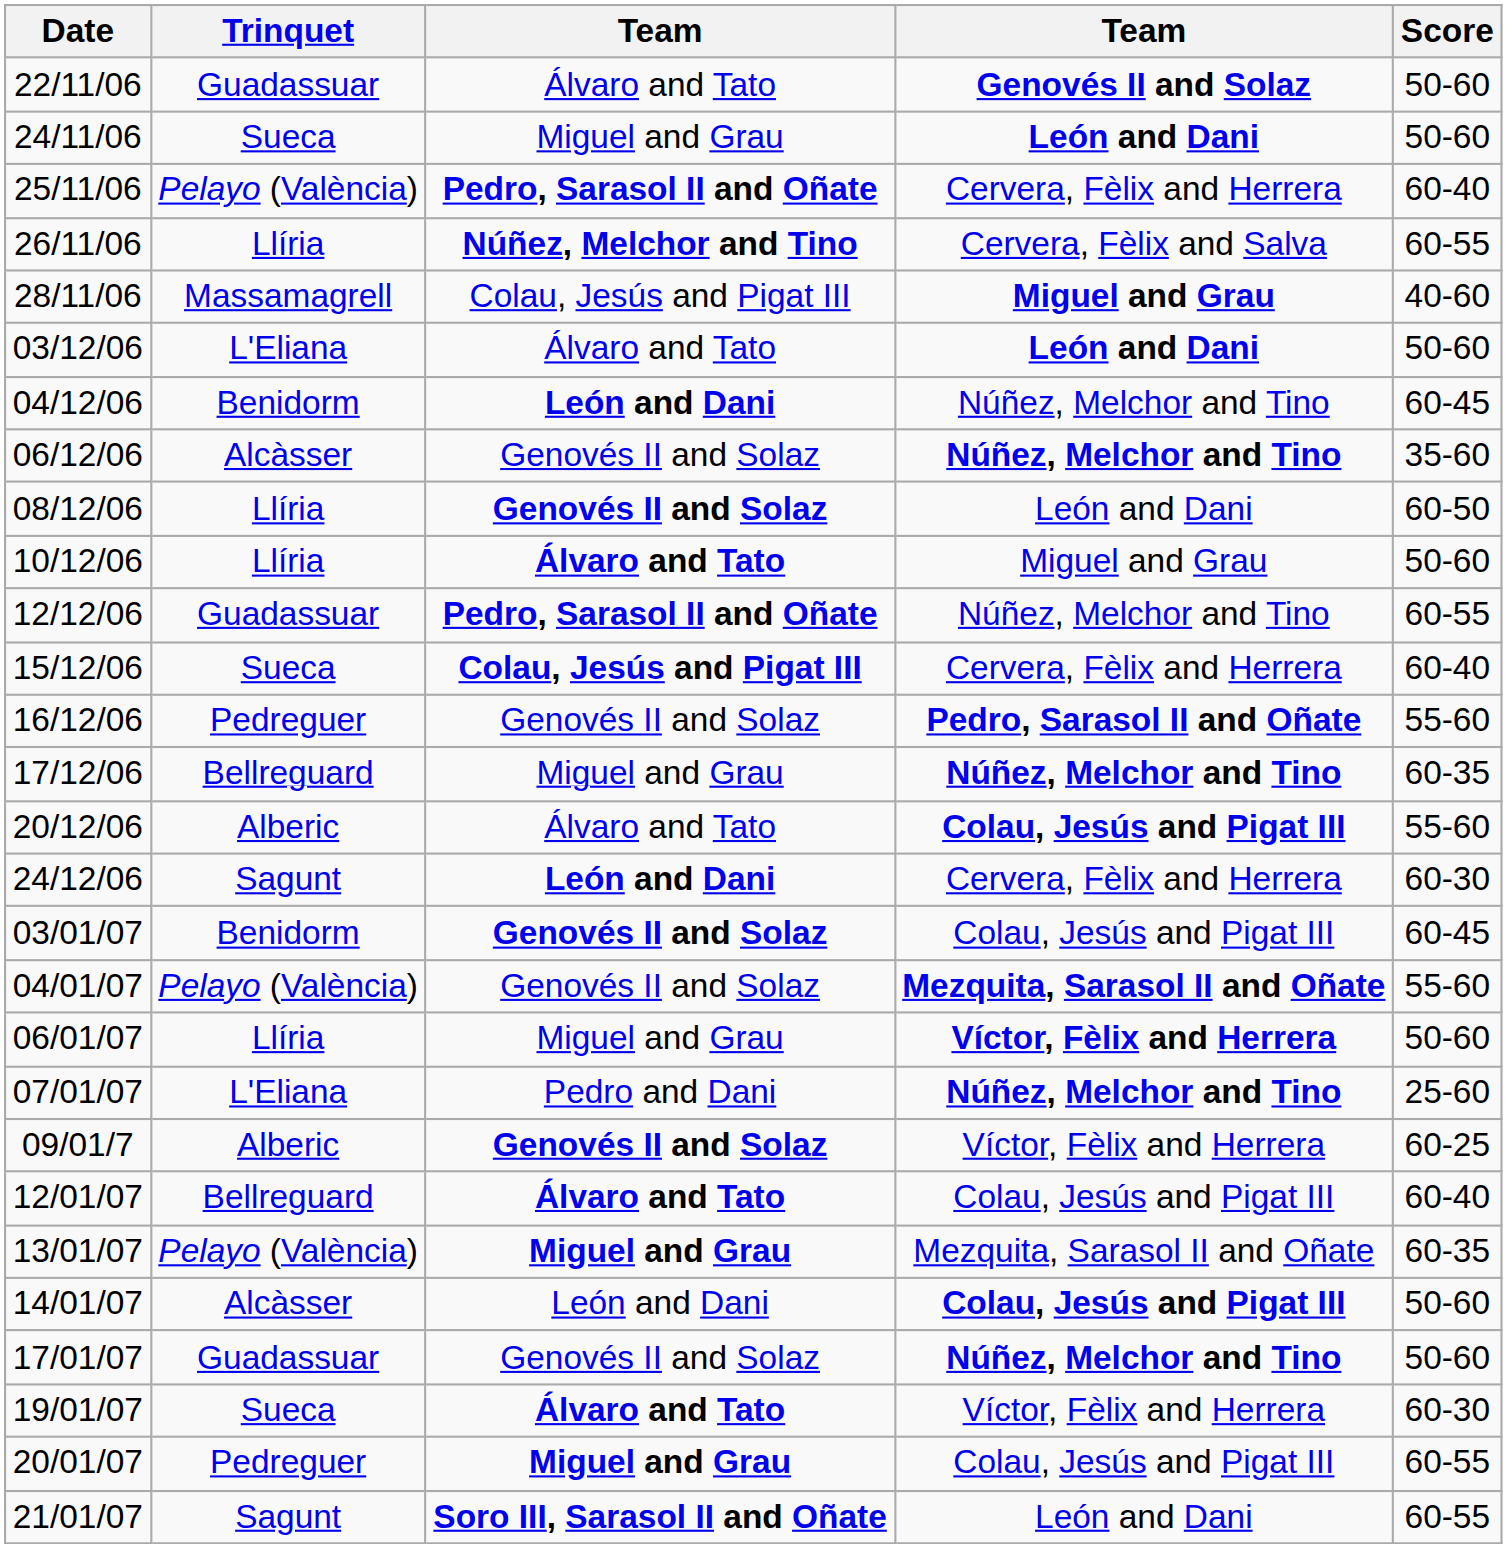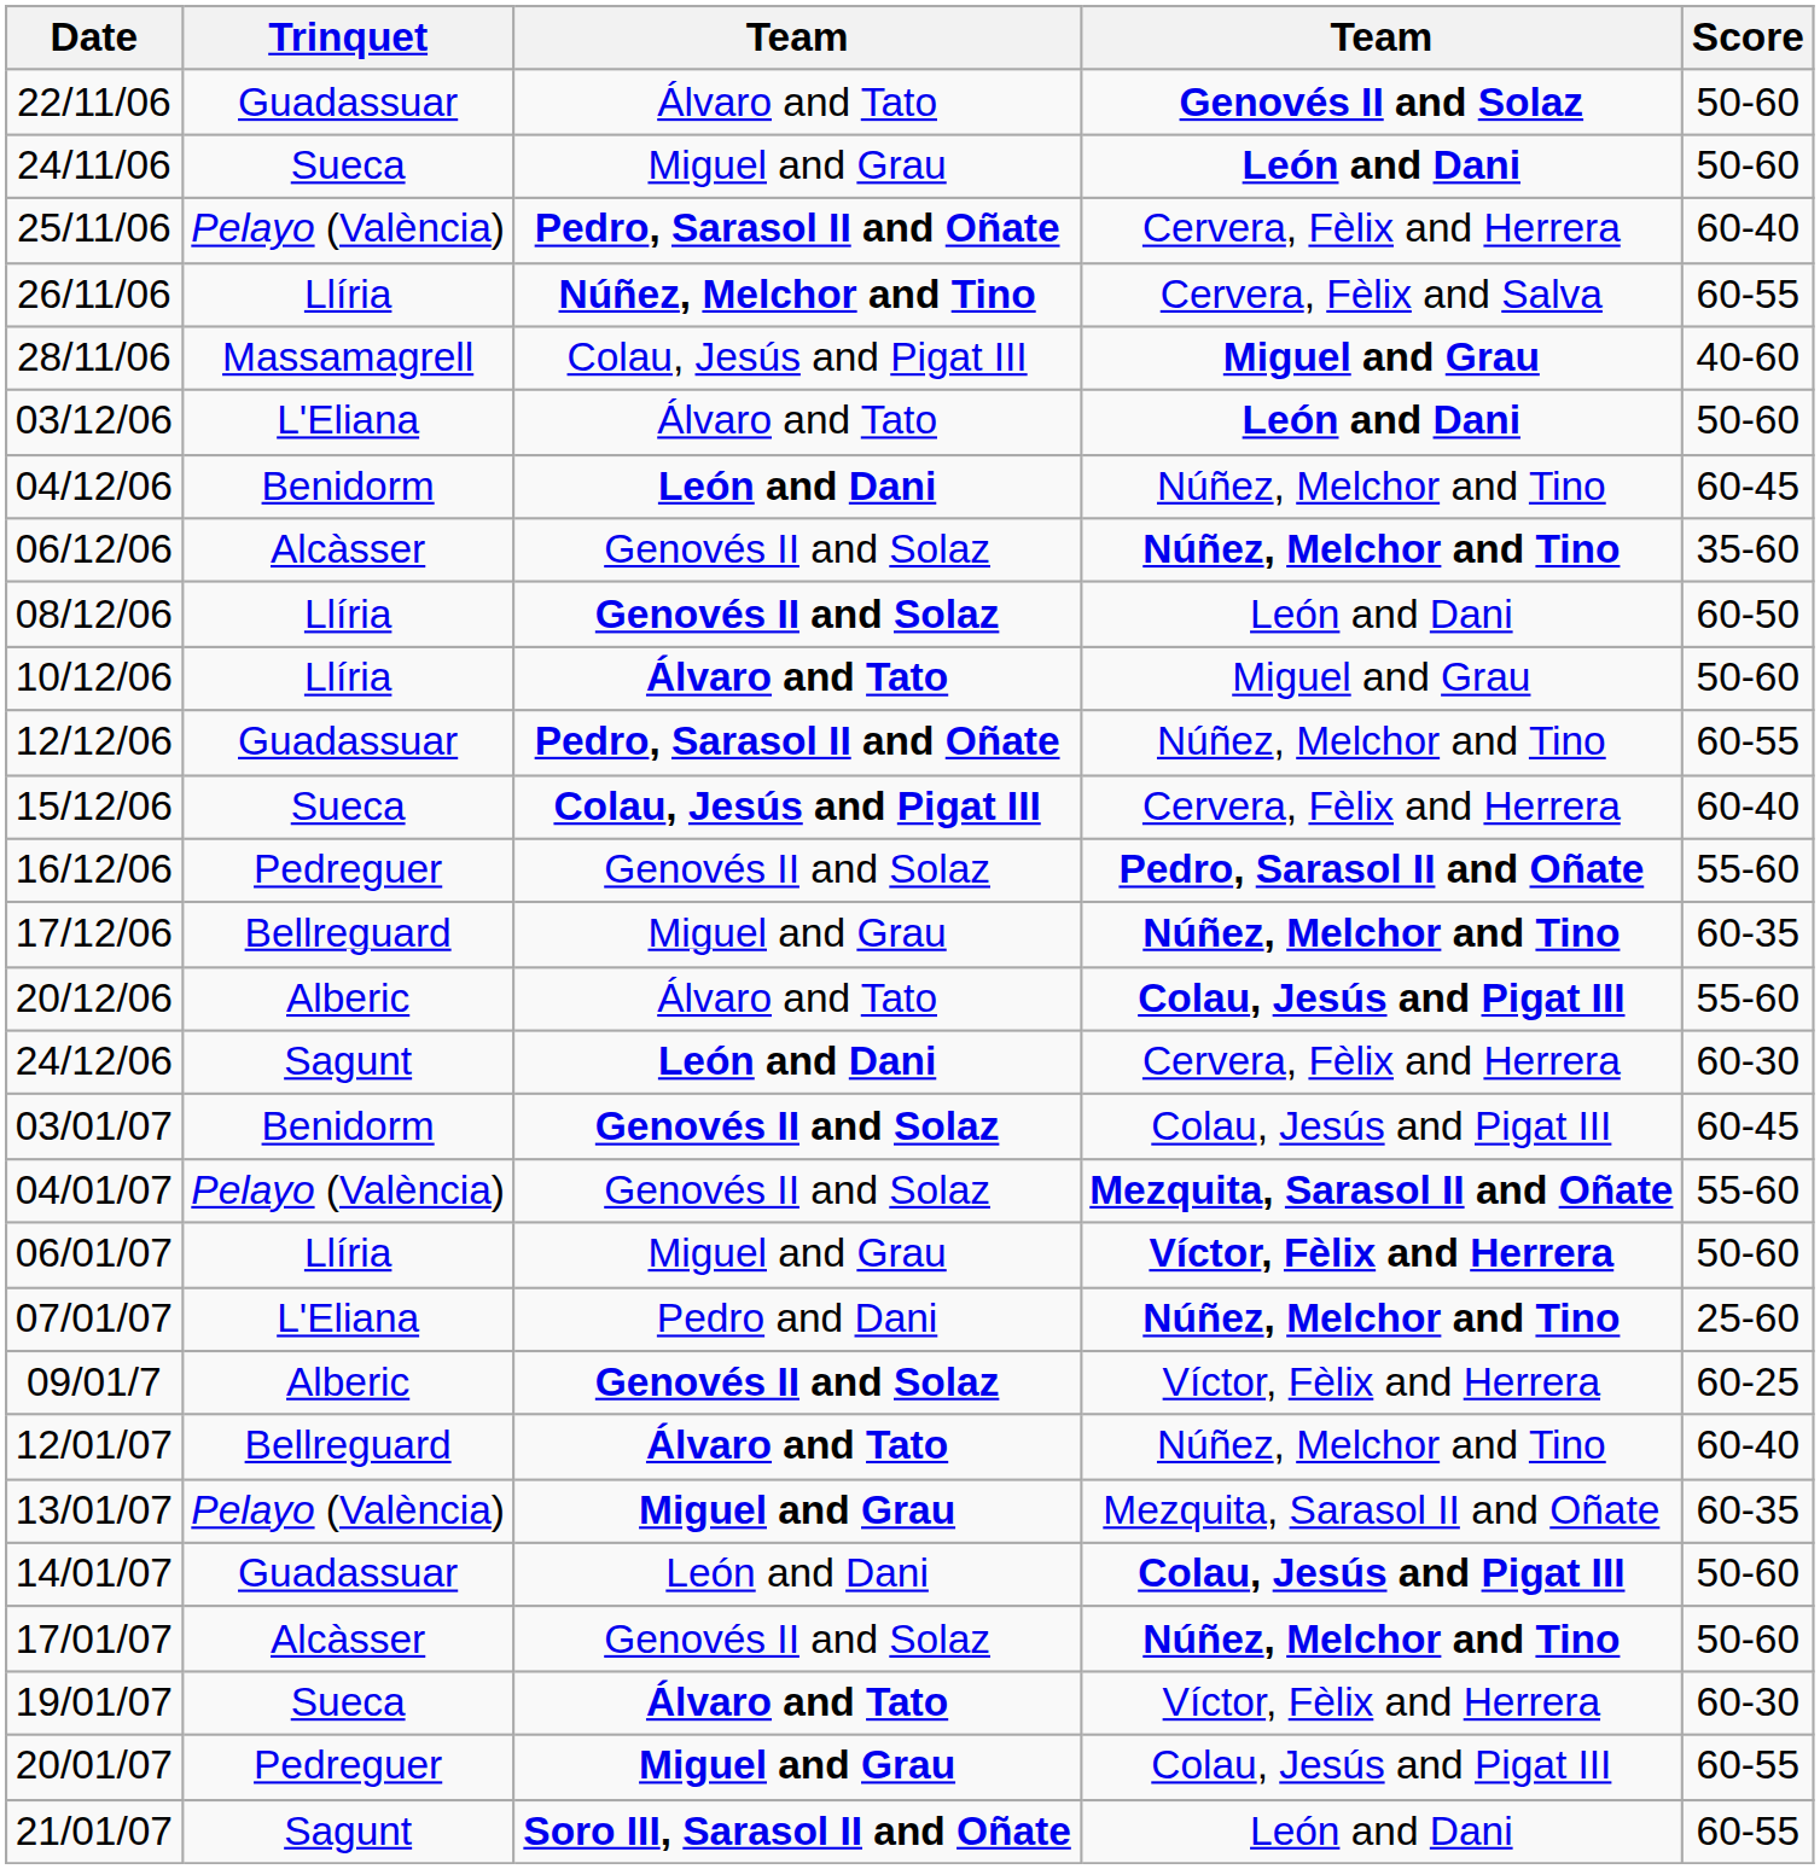12/01/07 | column 4: Colau, Jesús and Pigat III -> Núñez, Melchor and Tino
14/01/07 | Trinquet: Alcàsser -> Guadassuar
17/01/07 | Trinquet: Guadassuar -> Alcàsser
